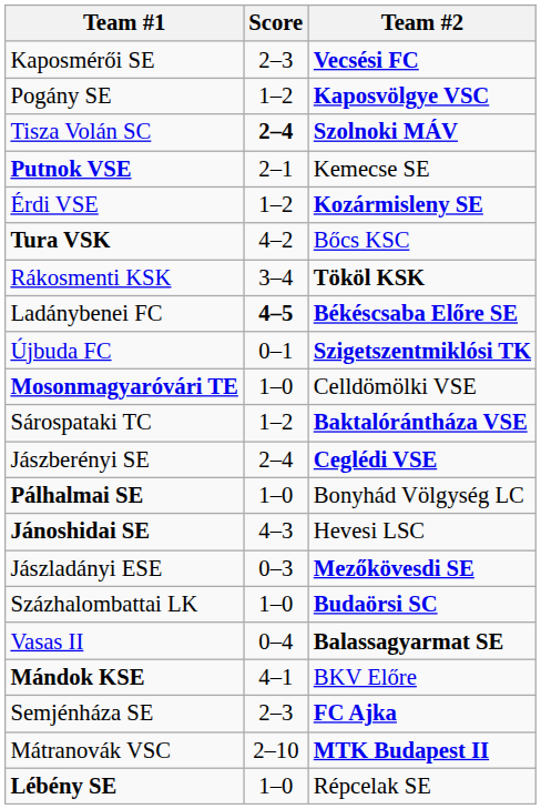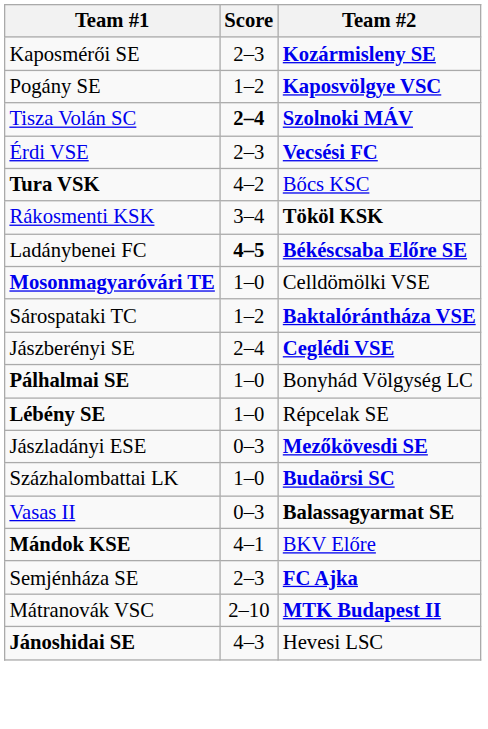Kaposmérői SE | Team #2: Vecsési FC -> Kozármisleny SE
- row: Putnok VSE | 2–1 | Kemecse SE
Érdi VSE | Score: 1–2 -> 2–3
Érdi VSE | Team #2: Kozármisleny SE -> Vecsési FC
- row: Újbuda FC | 0–1 | Szigetszentmiklósi TK
rows swapped: Jánoshidai SE <-> Lébény SE
Vasas II | Score: 0–4 -> 0–3
